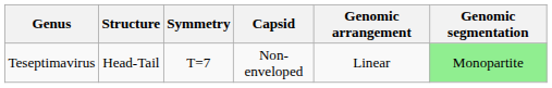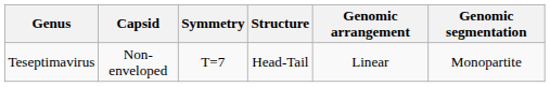columns swapped: Structure <-> Capsid
Teseptimavirus | Genomic segmentation: lightgreen background -> no background
